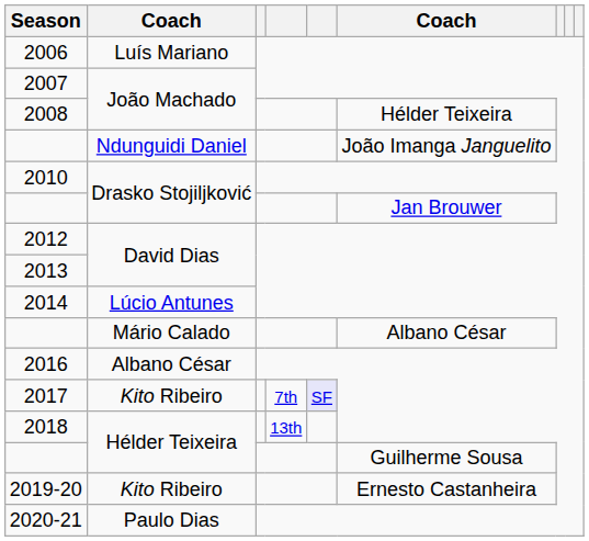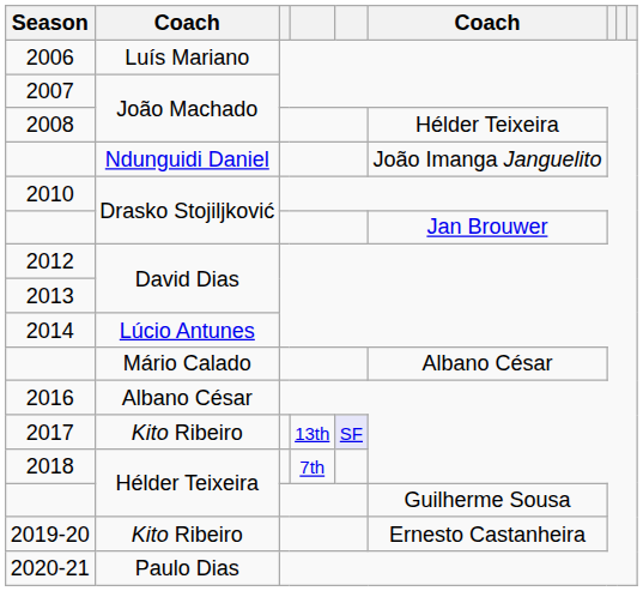2017 | column 4: 7th -> 13th
2018 | column 4: 13th -> 7th
